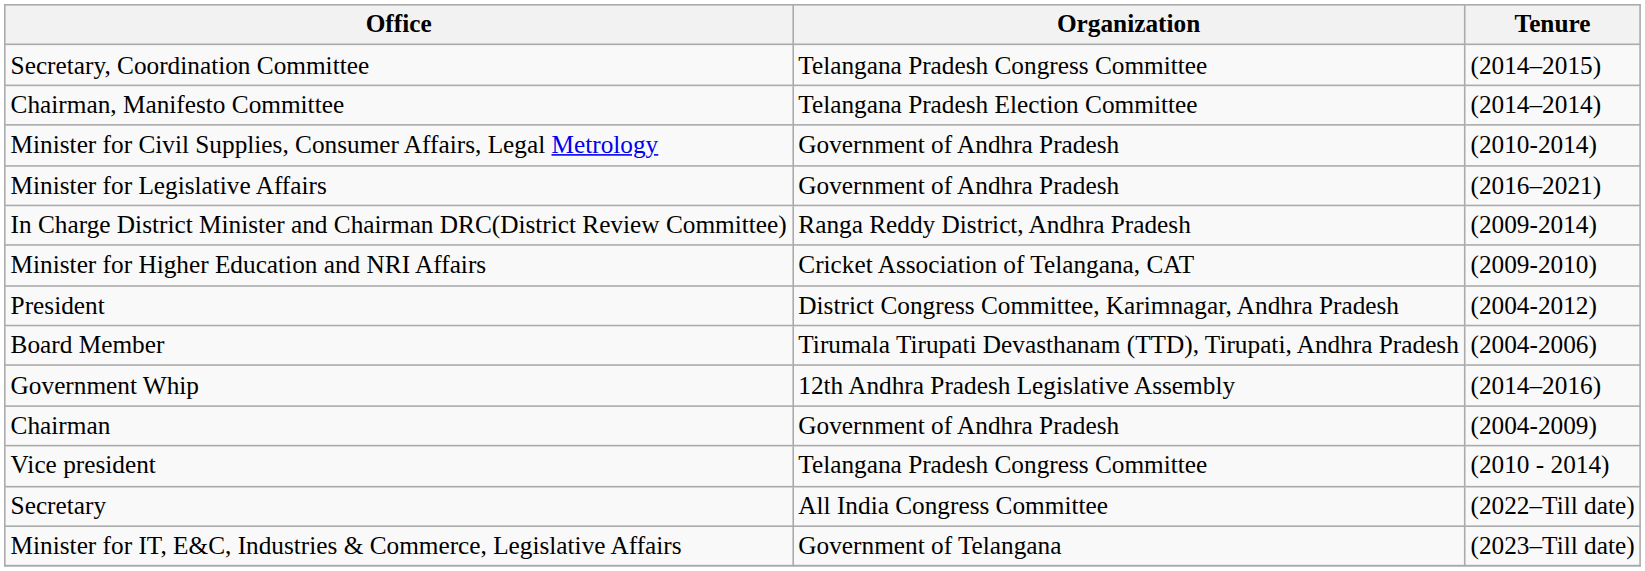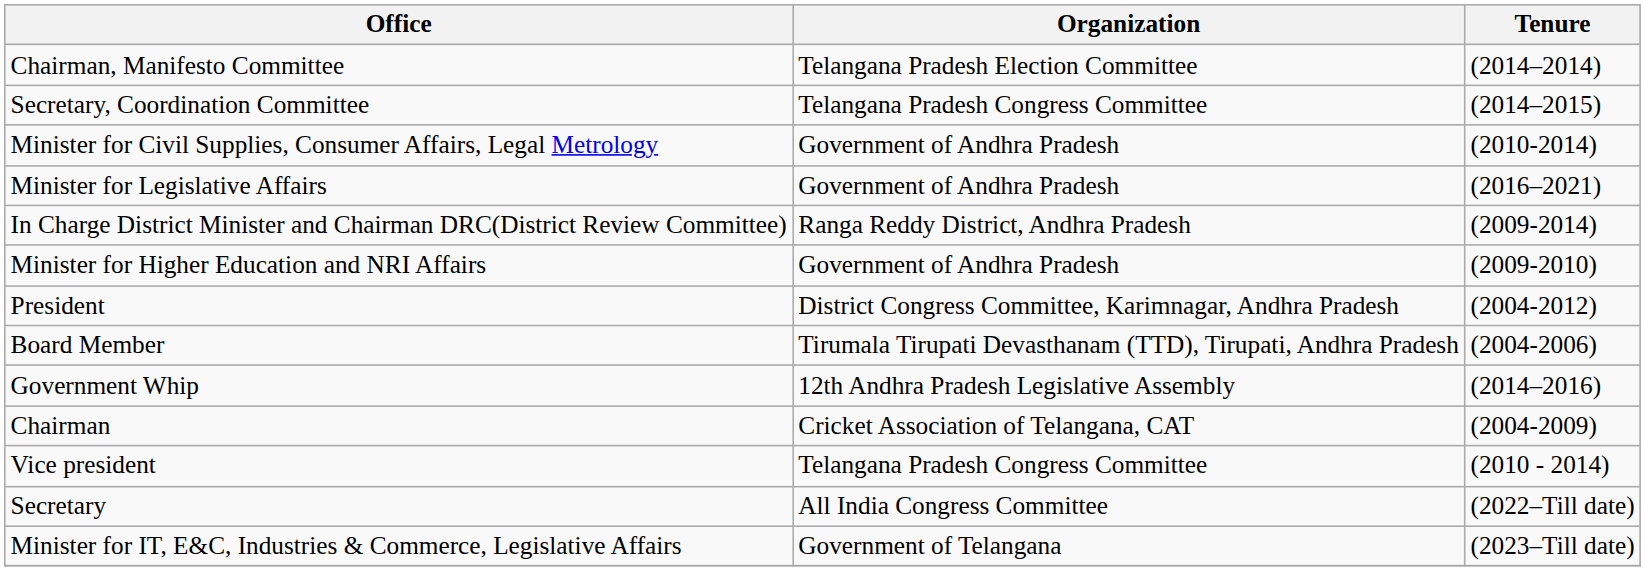rows swapped: Secretary, Coordination Committee <-> Chairman, Manifesto Committee
Minister for Higher Education and NRI Affairs | Organization: Cricket Association of Telangana, CAT -> Government of Andhra Pradesh
Chairman | Organization: Government of Andhra Pradesh -> Cricket Association of Telangana, CAT
